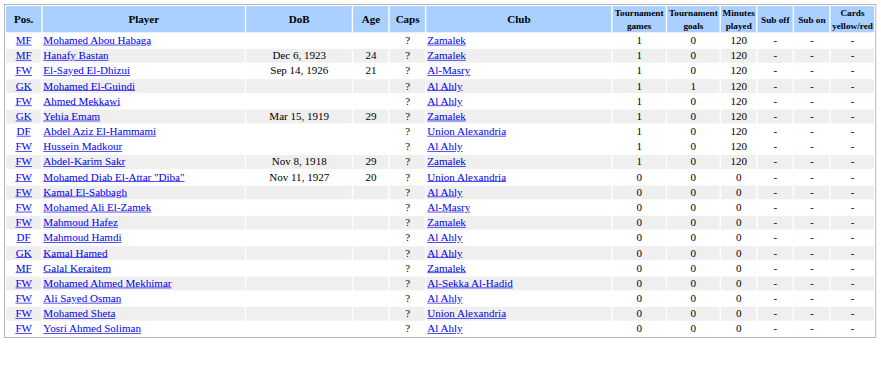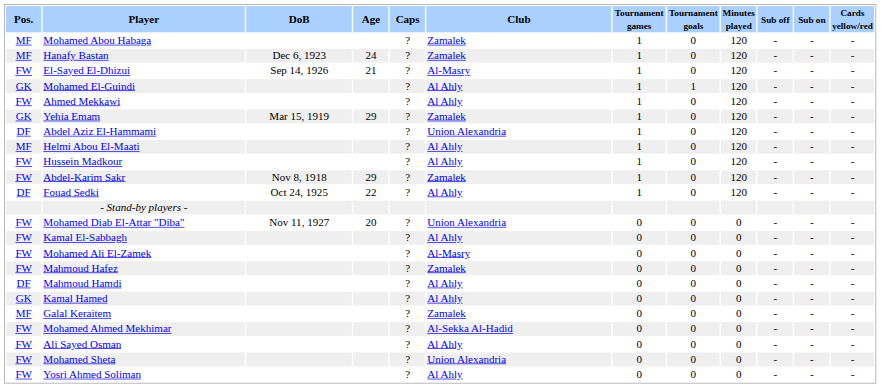+ row: MF | Helmi Abou El-Maati | ? | Al Ahly | 1 | 0 | 120 | - | - | -
+ row: DF | Fouad Sedki | Oct 24, 1925 | 22 | ? | Al Ahly | 1 | 0 | 120 | - | - | -
+ row: - Stand-by players -
